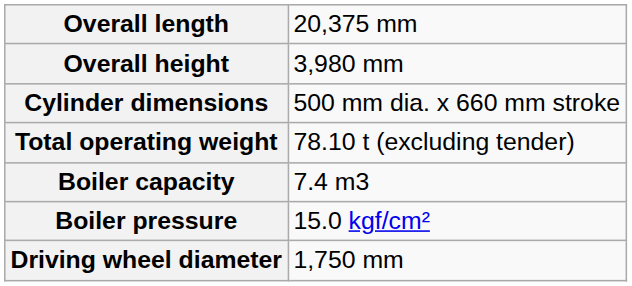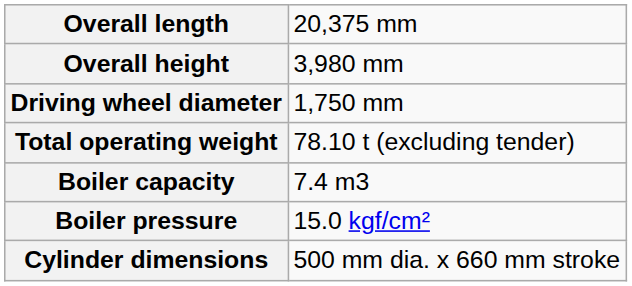rows swapped: Driving wheel diameter <-> Cylinder dimensions
